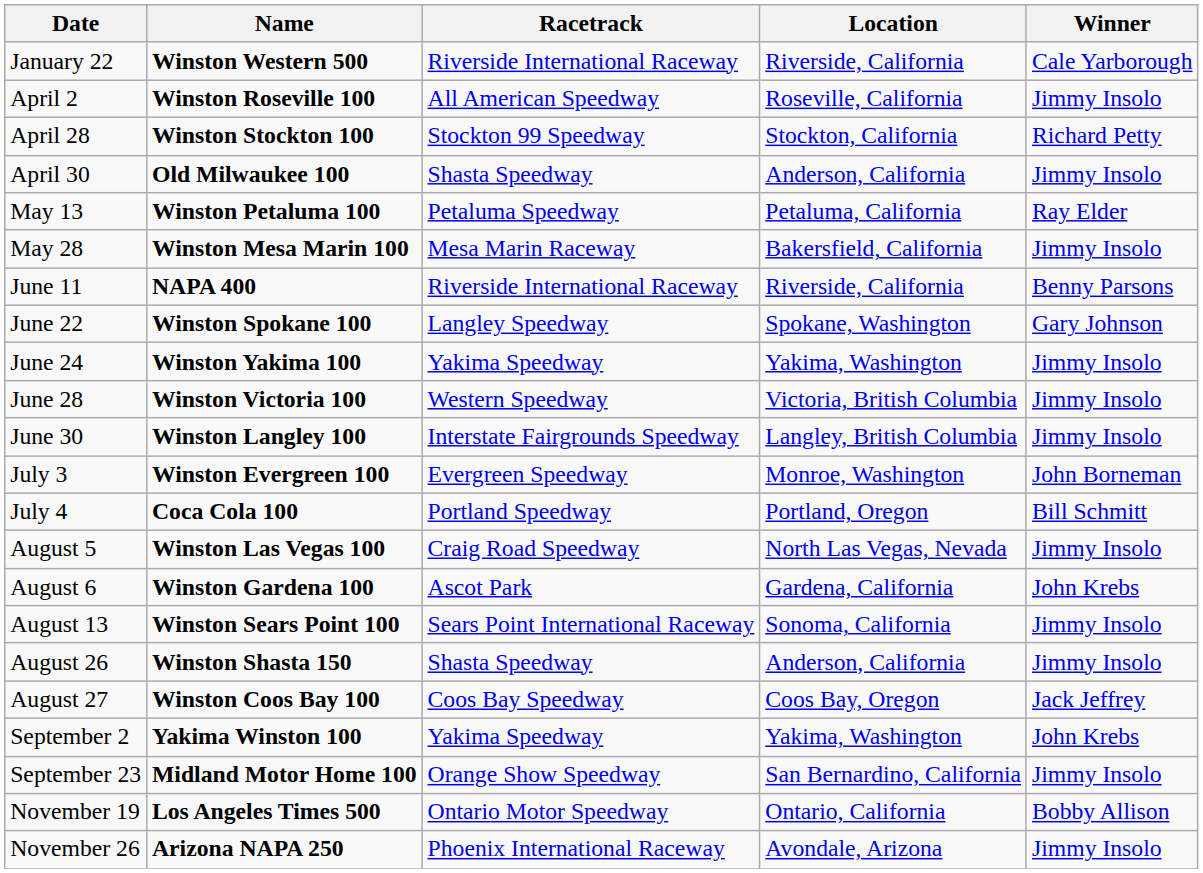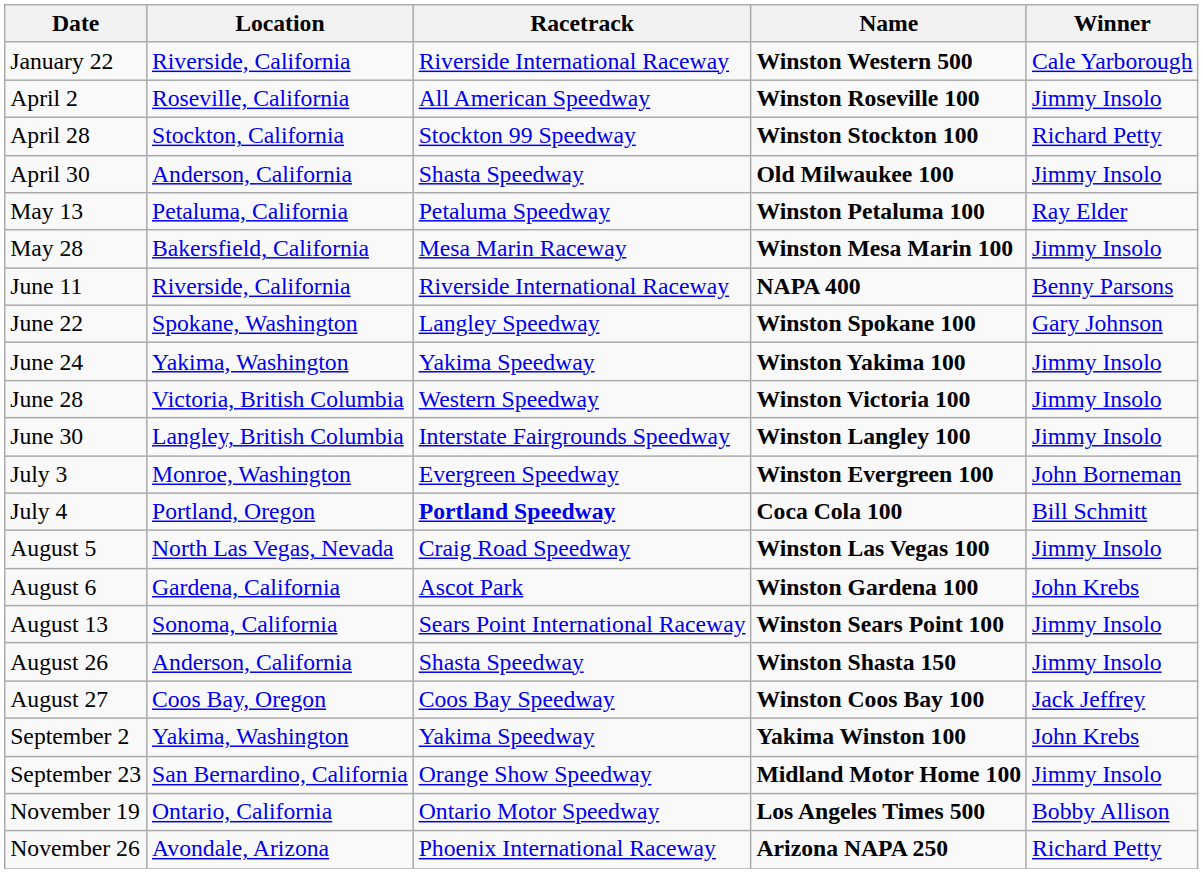columns swapped: Name <-> Location
July 4 | Racetrack: normal -> bold
November 26 | Winner: Jimmy Insolo -> Richard Petty
